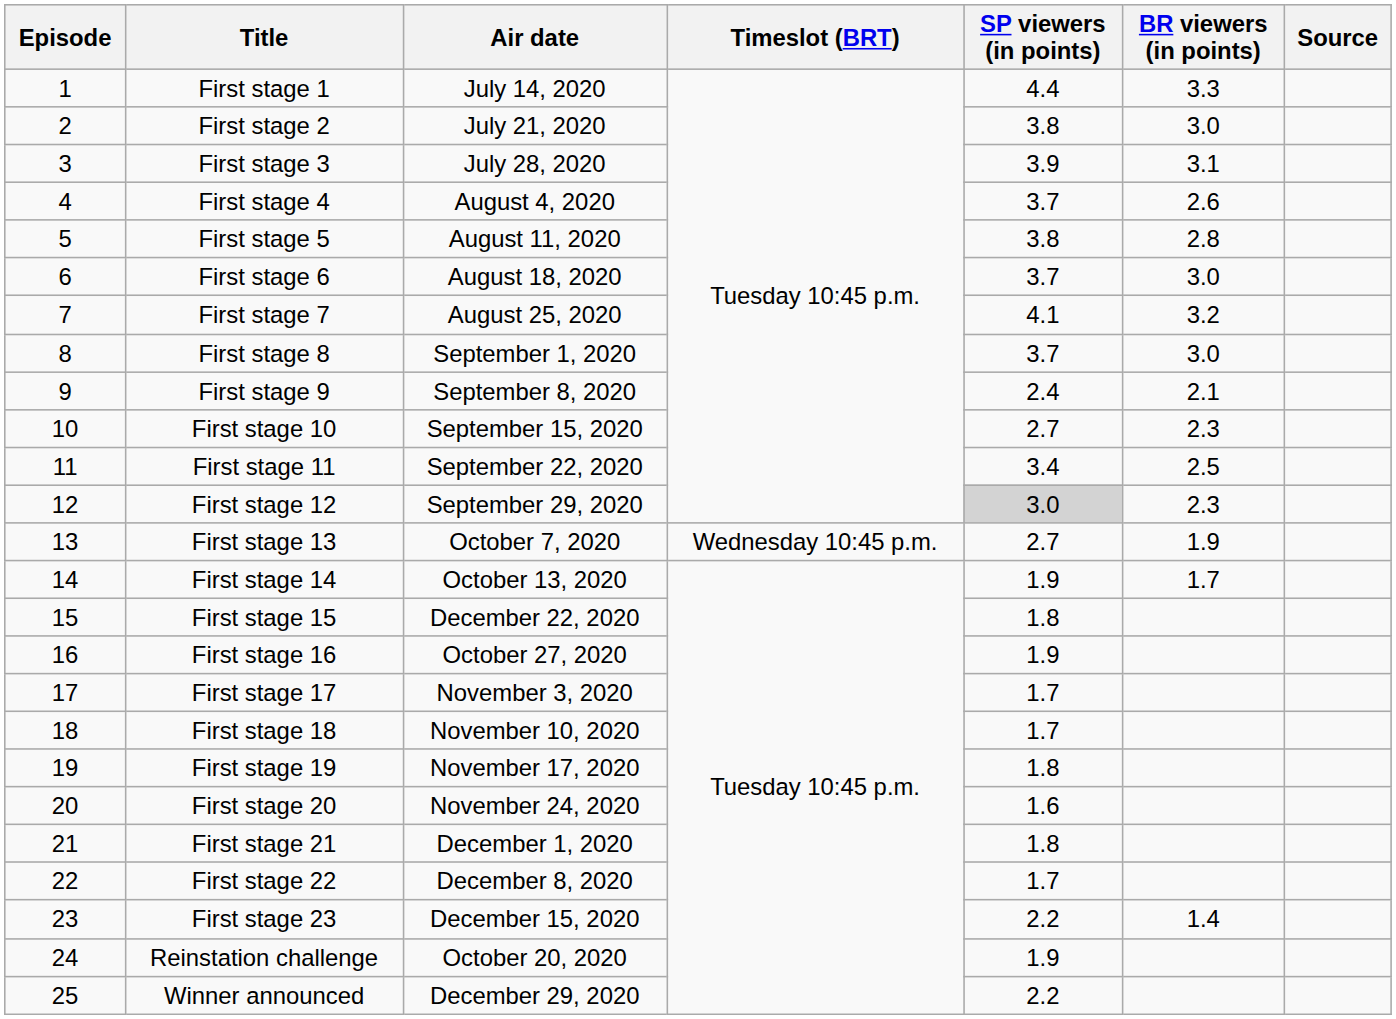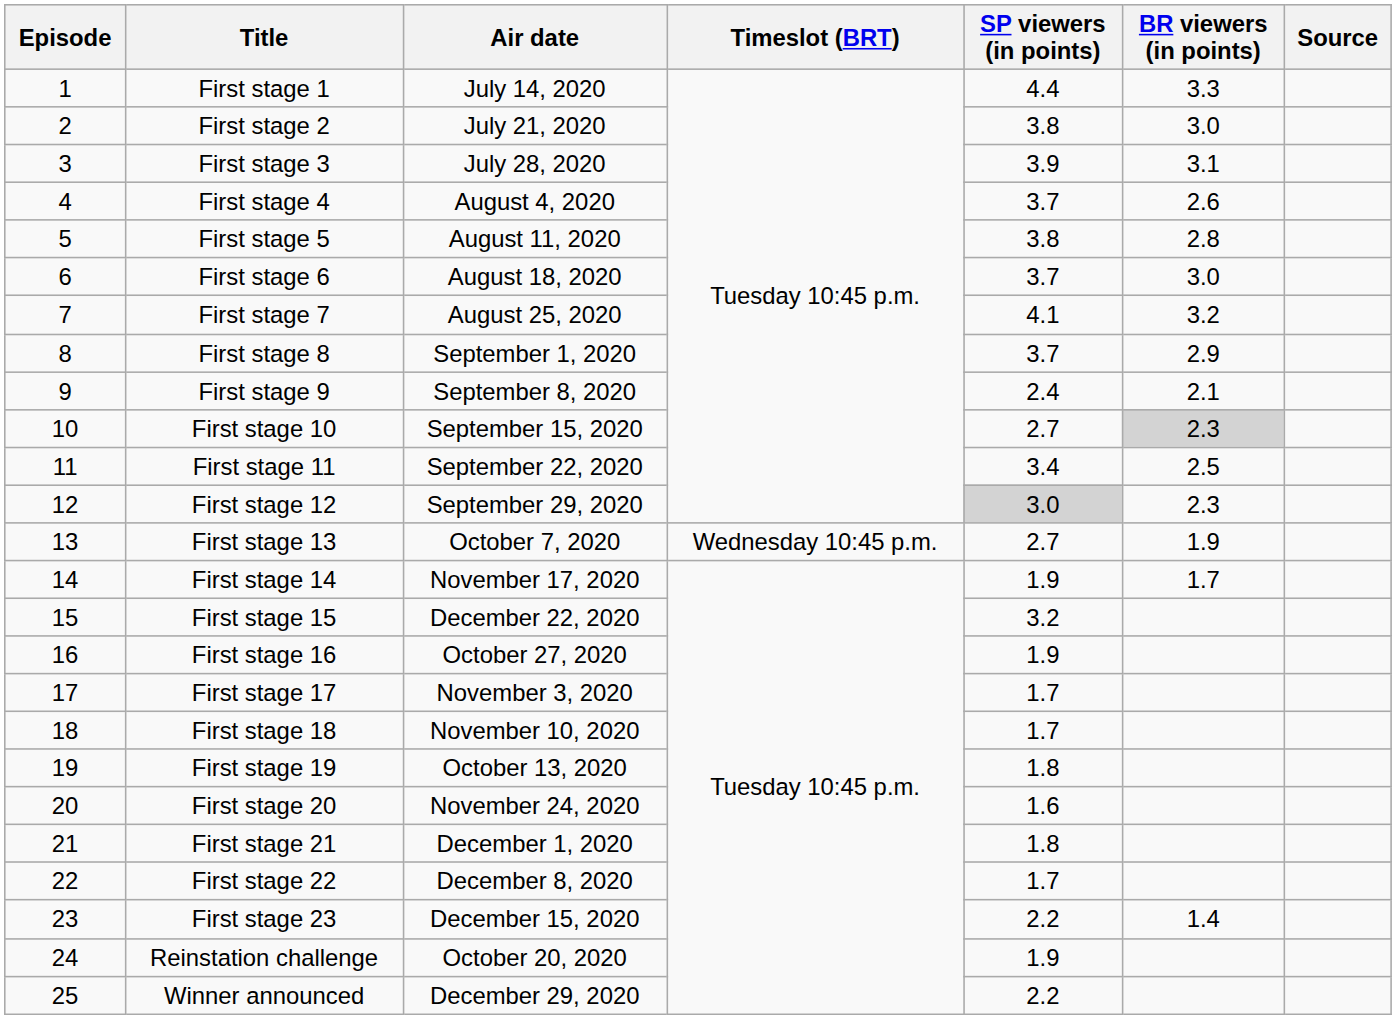First stage 8 | BR viewers (in points): 3.0 -> 2.9
First stage 10 | BR viewers (in points): no background -> lightgrey background
First stage 14 | Air date: October 13, 2020 -> November 17, 2020
First stage 15 | SP viewers (in points): 1.8 -> 3.2
First stage 19 | Air date: November 17, 2020 -> October 13, 2020
